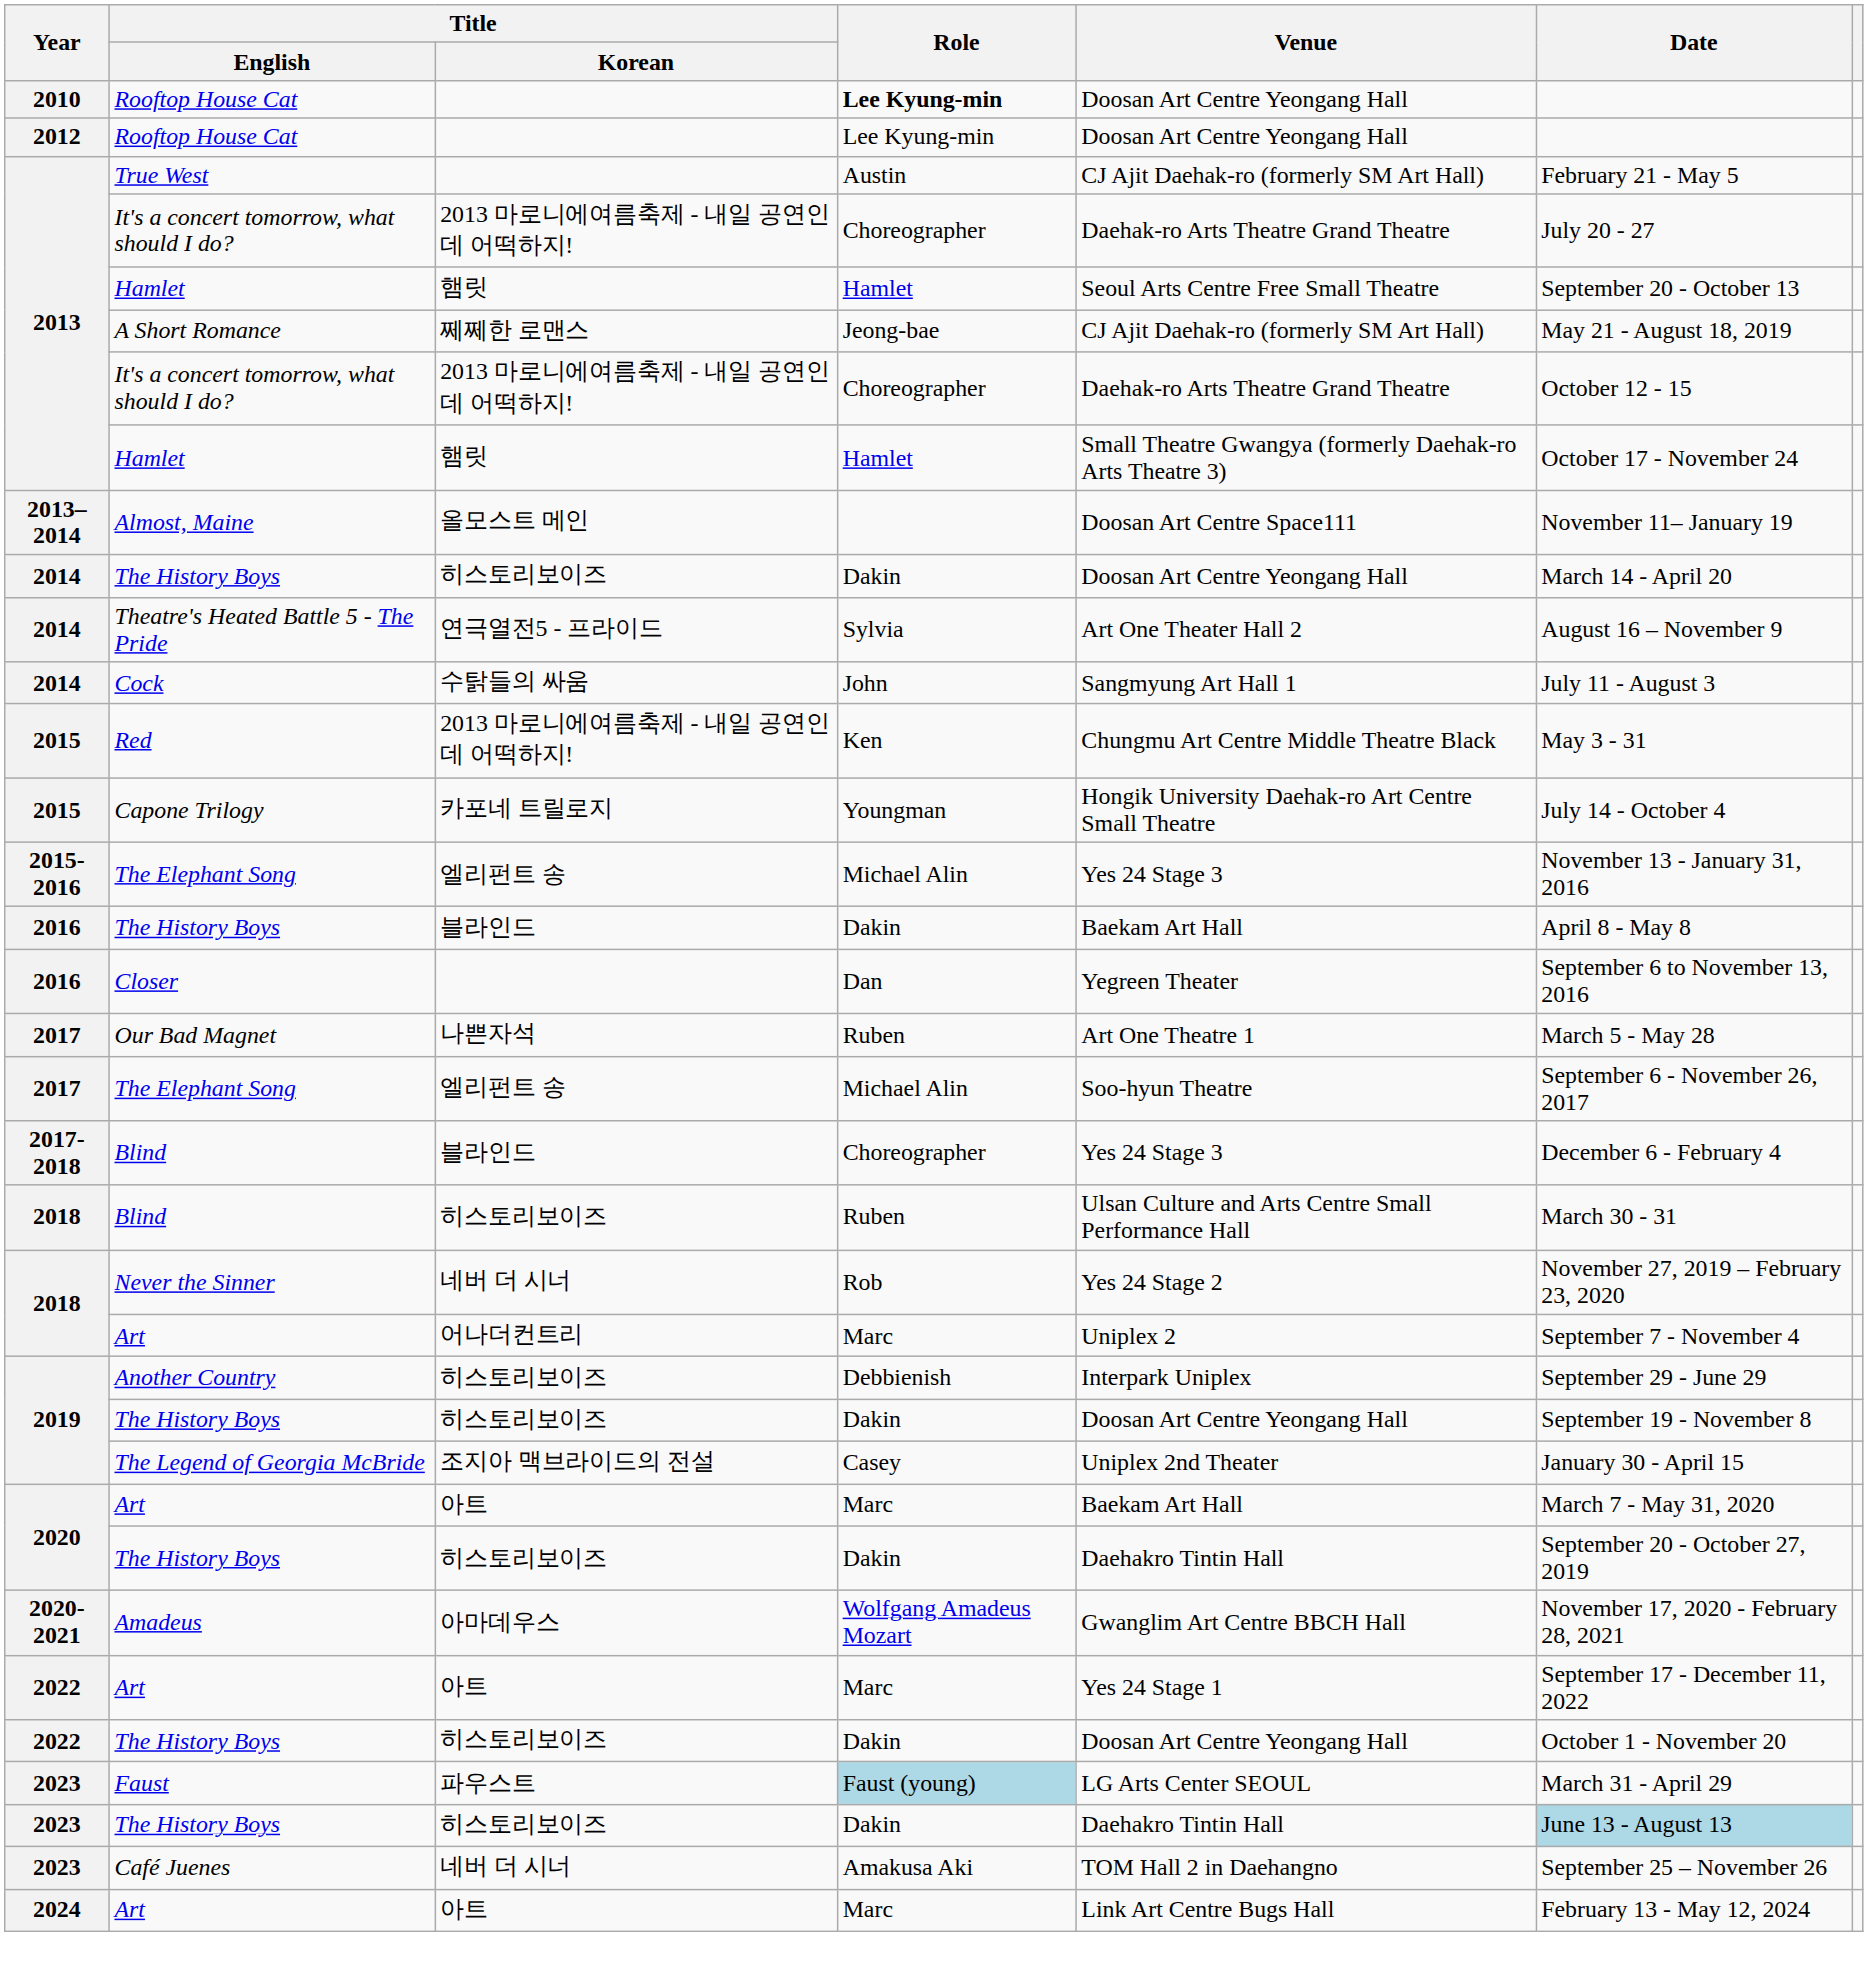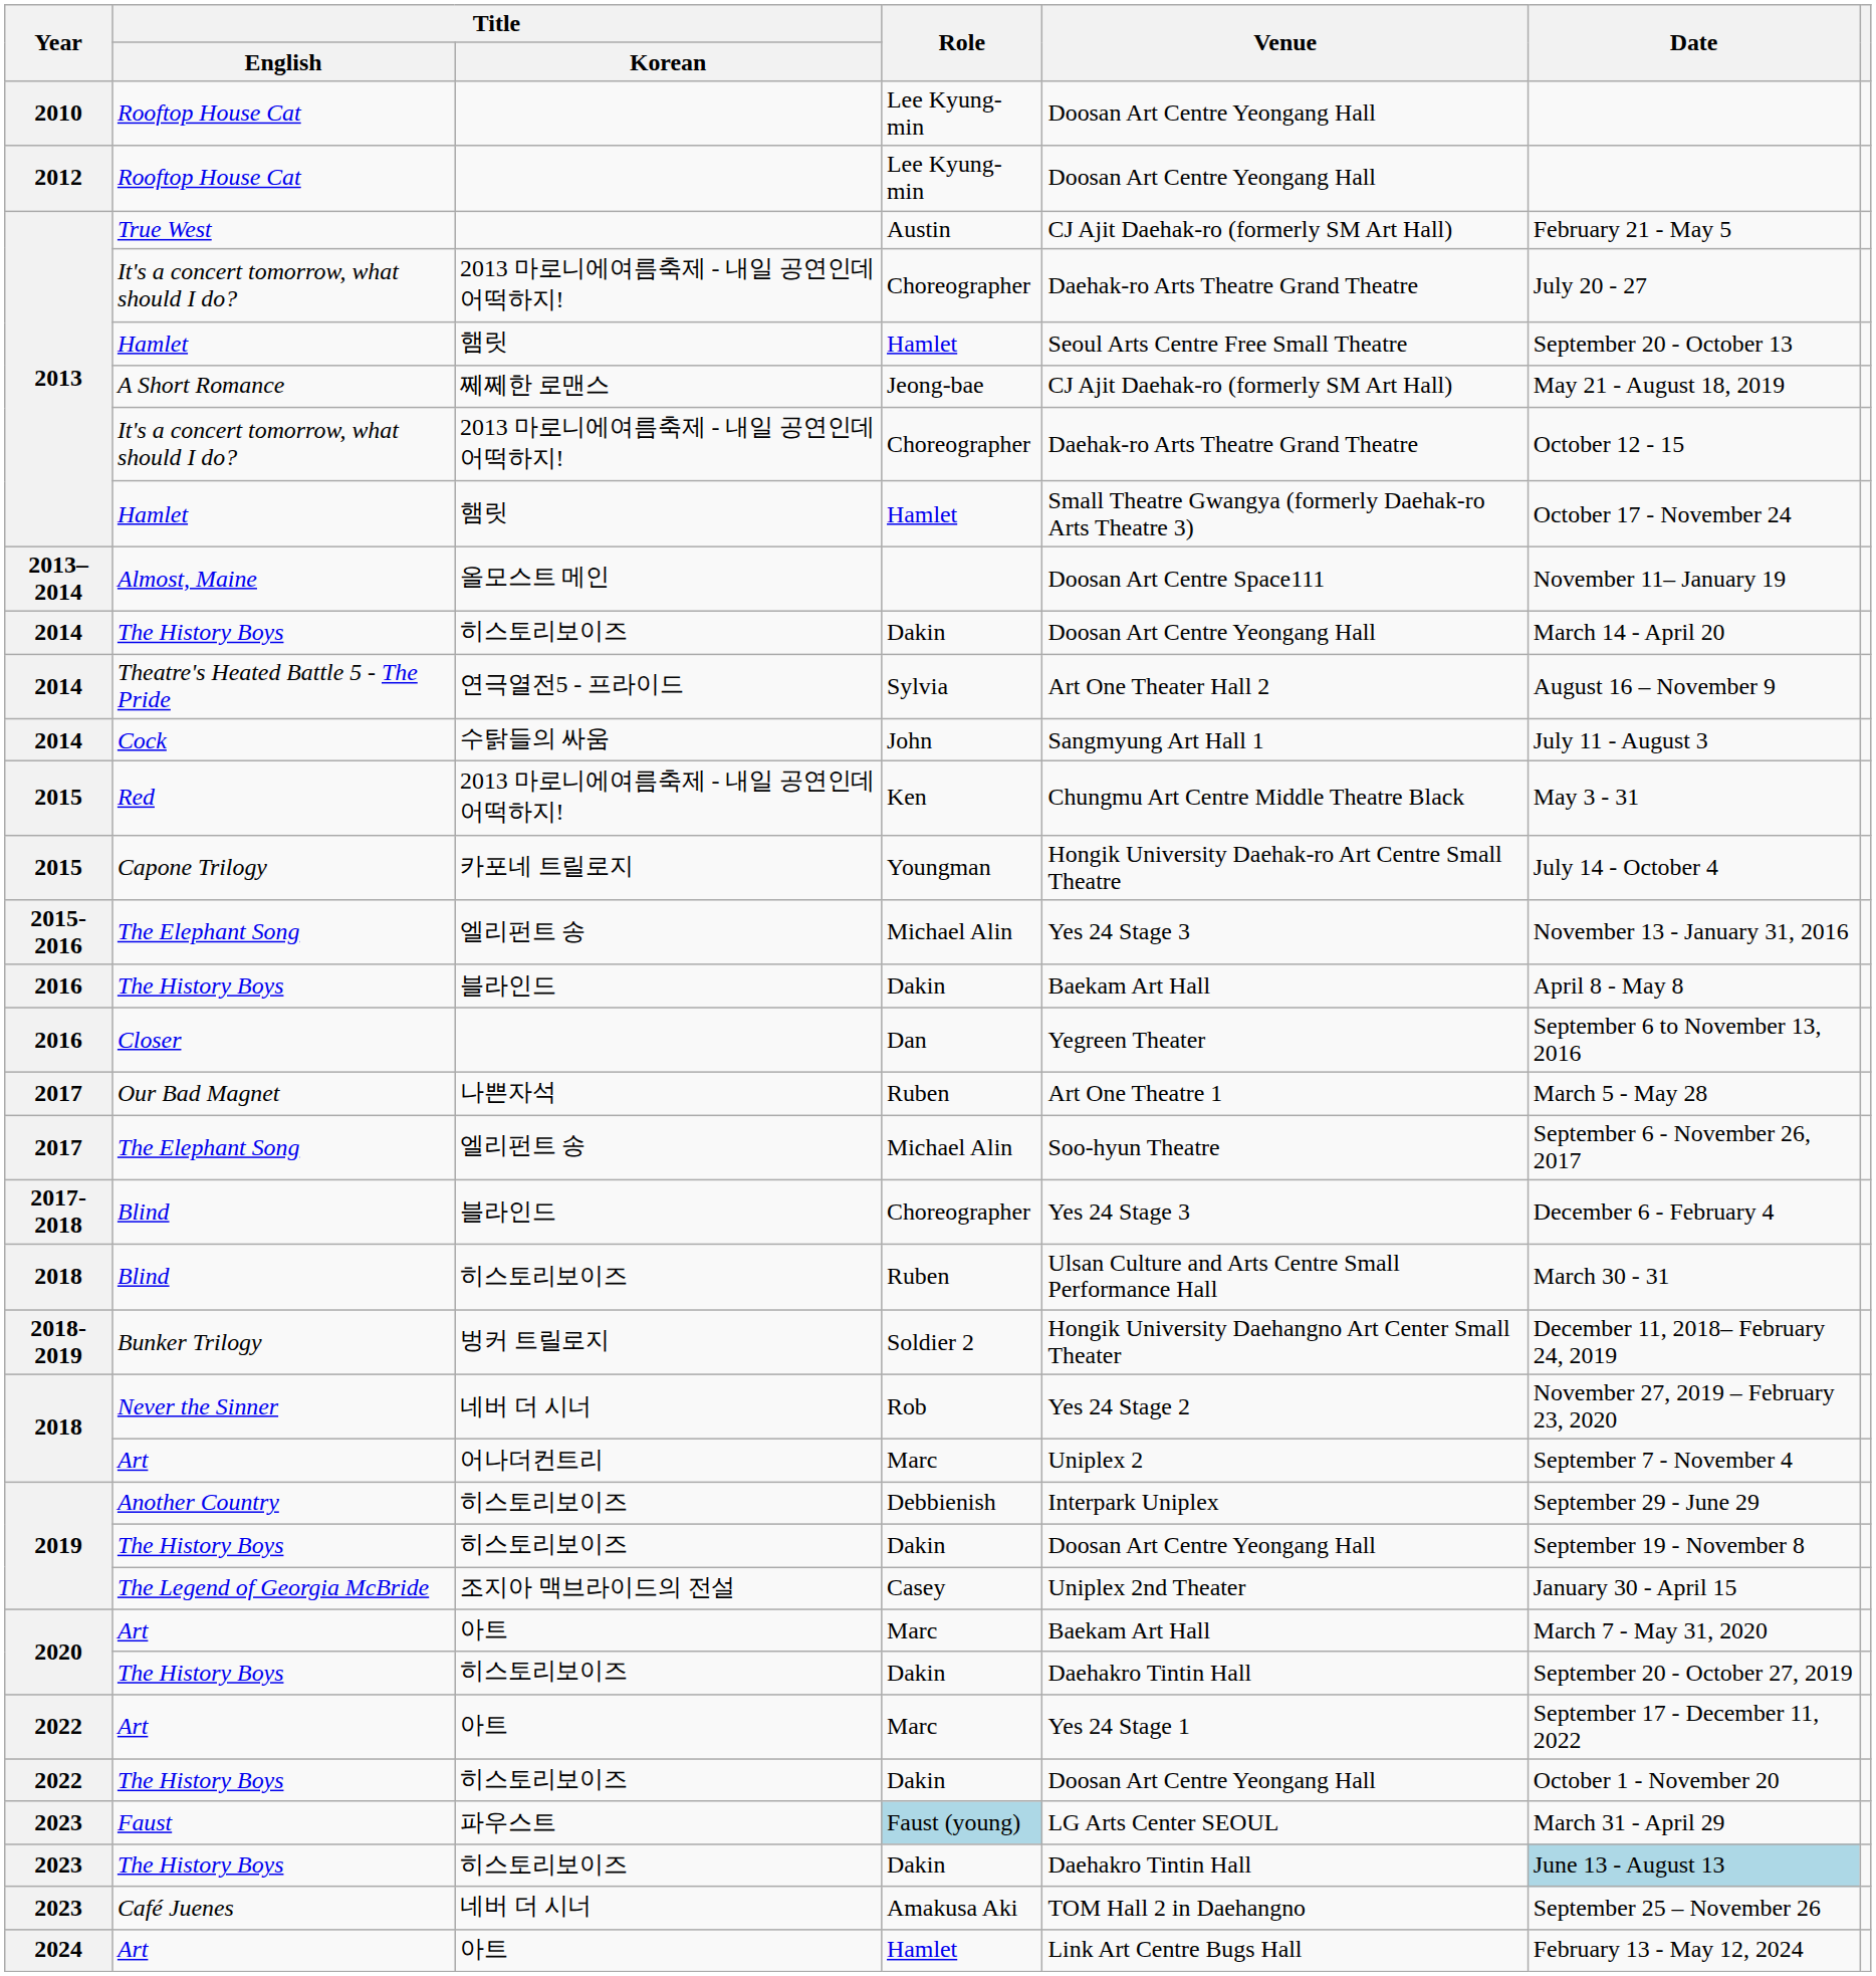2010 / Rooftop House Cat | Role: bold -> normal
+ row: 2018-2019 | Bunker Trilogy | 벙커 트릴로지 | Soldier 2 | Hongik University Daehangno Art Center Small Theater | December 11, 2018– February 24, 2019
- row: 2020-2021 | Amadeus | 아마데우스 | Wolfgang Amadeus Mozart | Gwanglim Art Centre BBCH Hall | November 17, 2020 - February 28, 2021
2024 / Art | Role: Marc -> Hamlet
